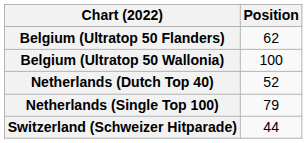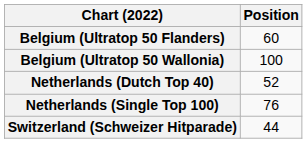Belgium (Ultratop 50 Flanders) | Position: 62 -> 60
Netherlands (Single Top 100) | Position: 79 -> 76
